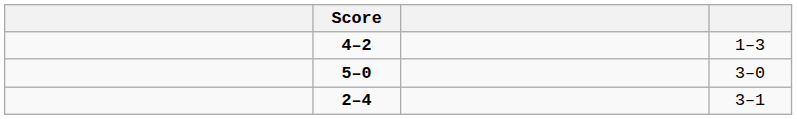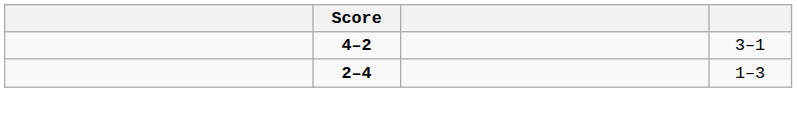4–2 | column 4: 1–3 -> 3–1
- row: 5–0 | 3–0
2–4 | column 4: 3–1 -> 1–3
